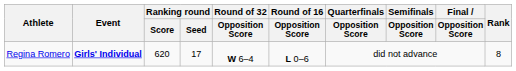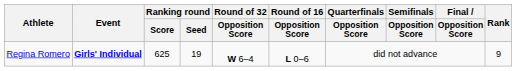Regina Romero | Ranking round / Score: 620 -> 625
Regina Romero | Ranking round / Seed: 17 -> 19
Regina Romero | Rank: 8 -> 9
